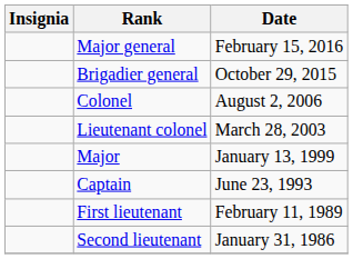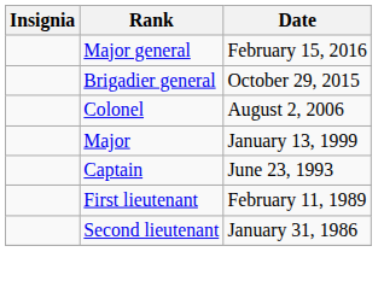- row: Lieutenant colonel | March 28, 2003
